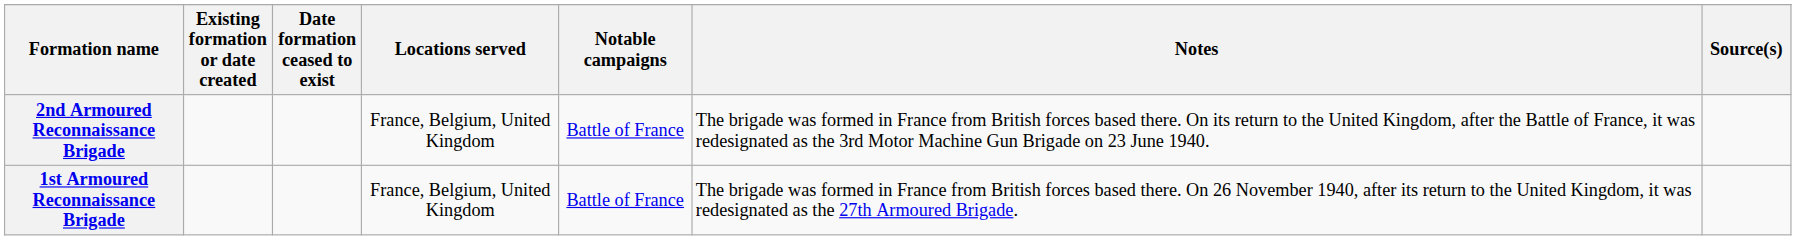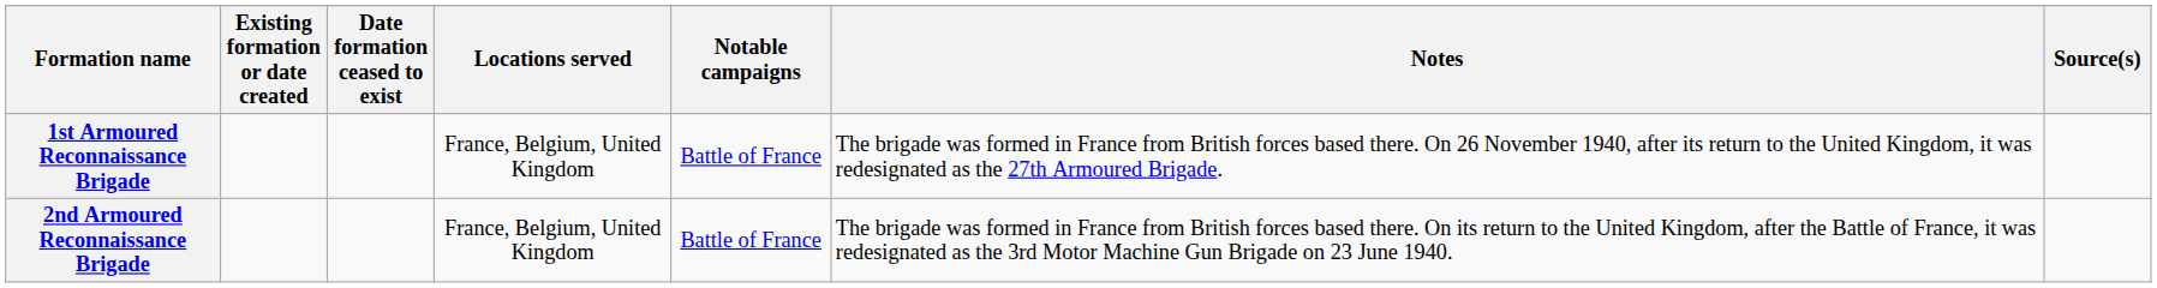rows swapped: 1st Armoured Reconnaissance Brigade <-> 2nd Armoured Reconnaissance Brigade
